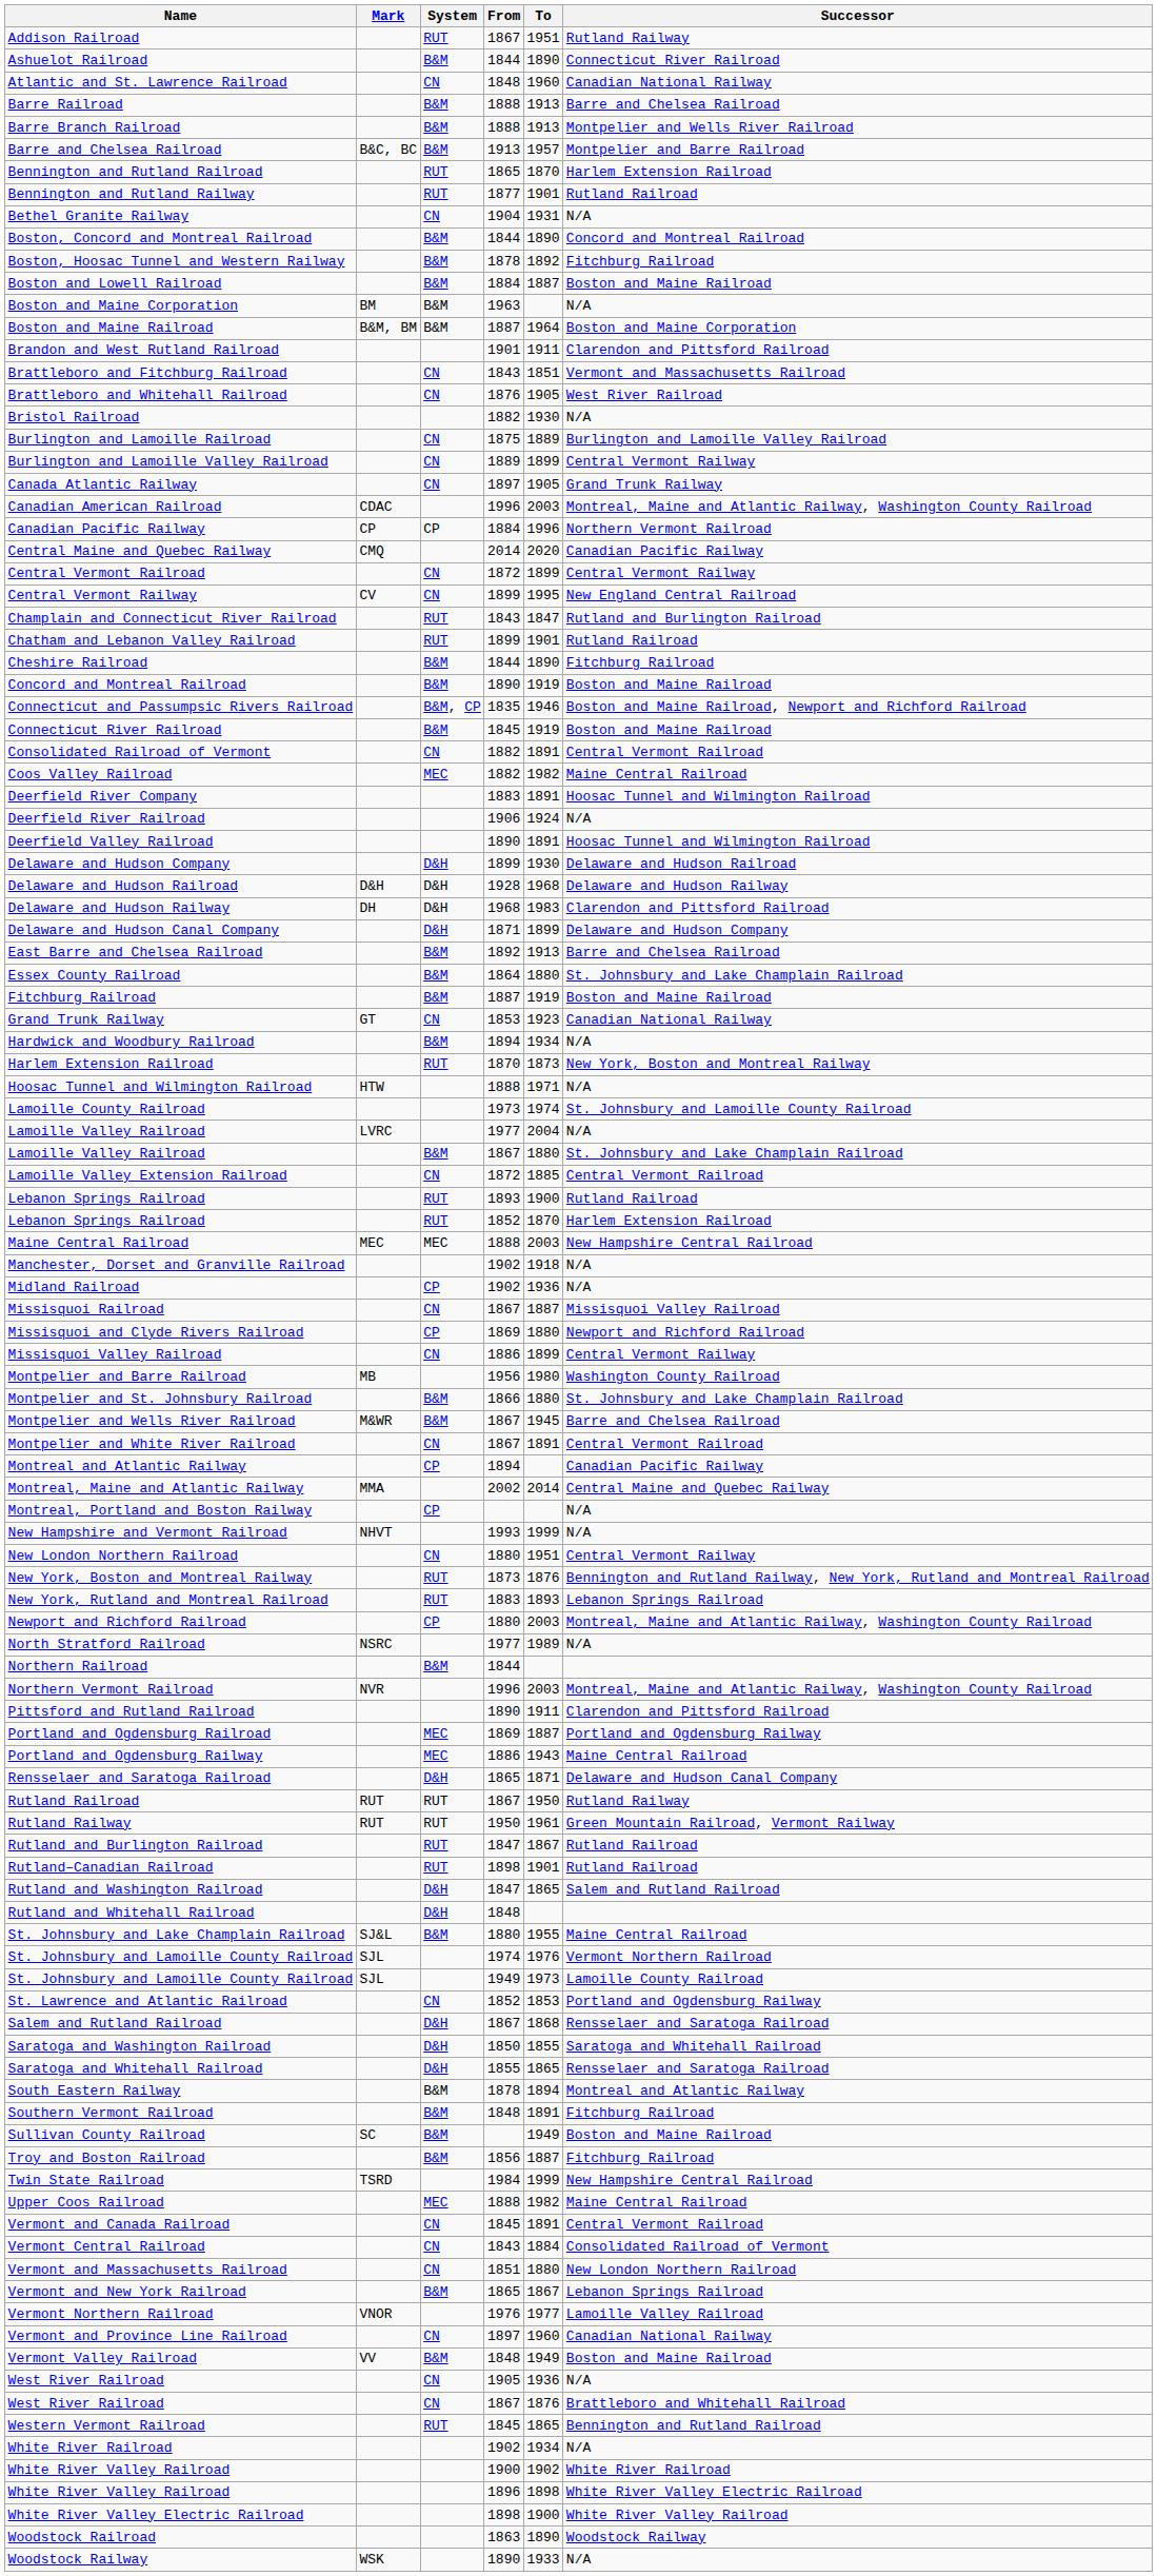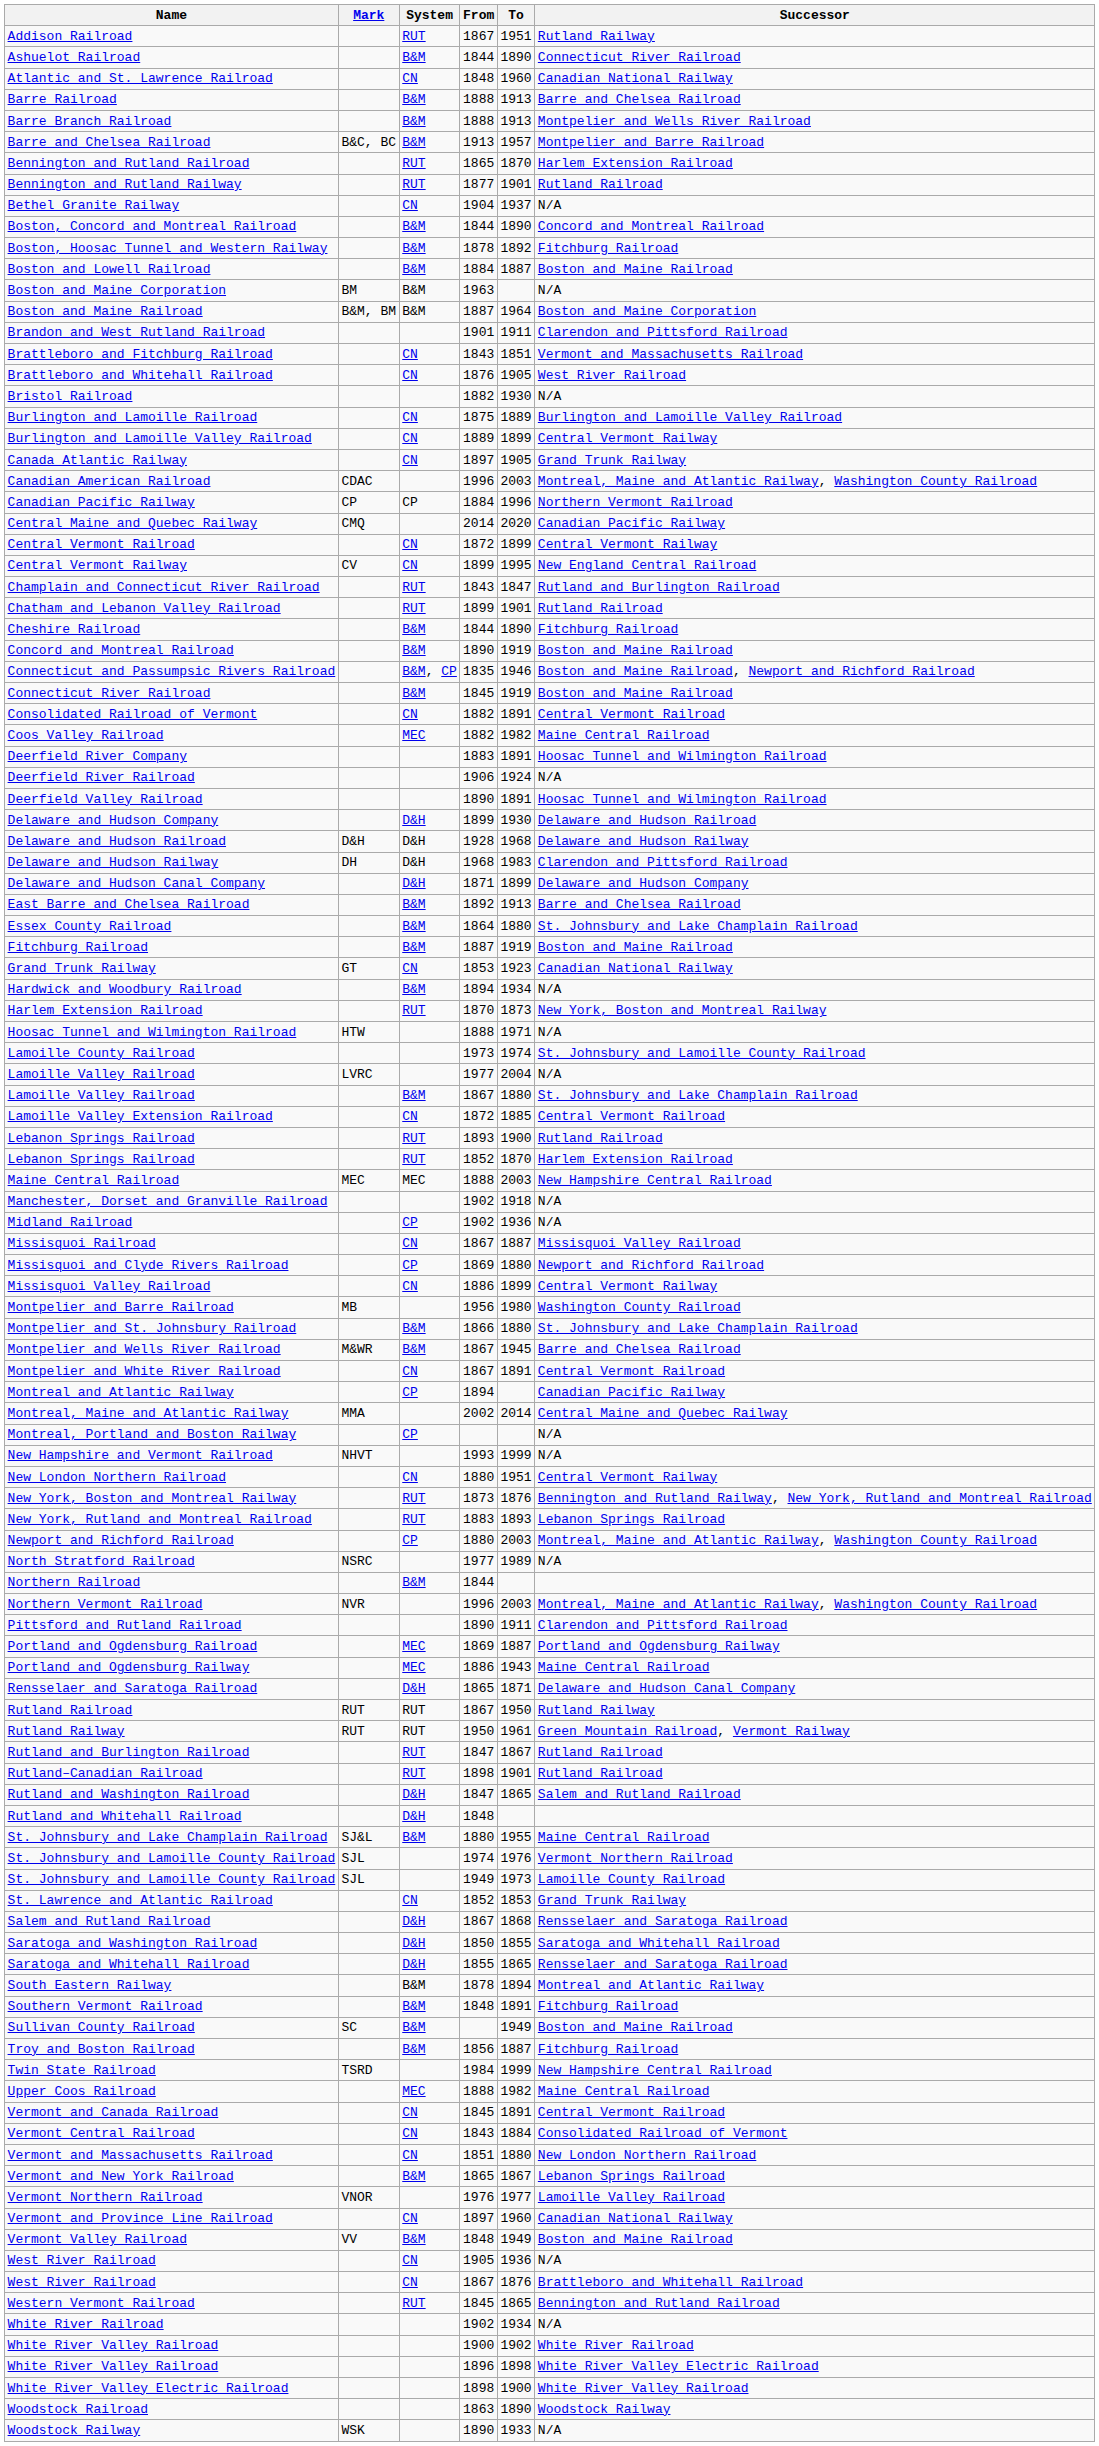Bethel Granite Railway | To: 1931 -> 1937
St. Lawrence and Atlantic Railroad | Successor: Portland and Ogdensburg Railway -> Grand Trunk Railway
